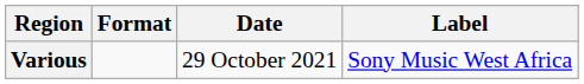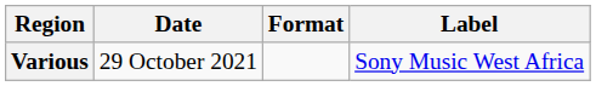columns swapped: Date <-> Format
